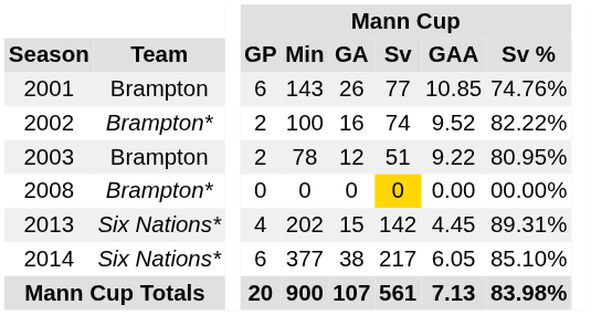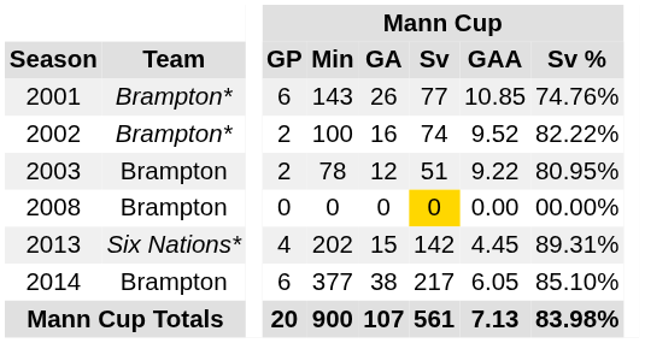2001 | Team: Brampton -> Brampton*
2008 | Team: Brampton* -> Brampton
2014 | Team: Six Nations* -> Brampton
